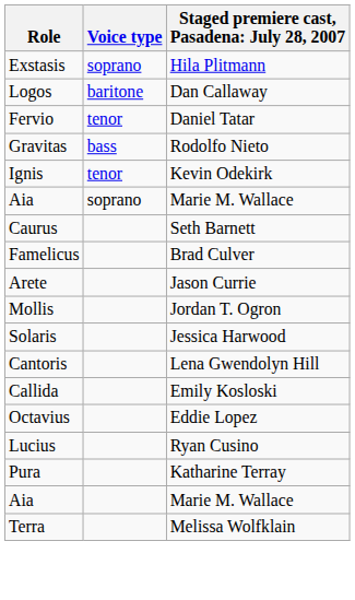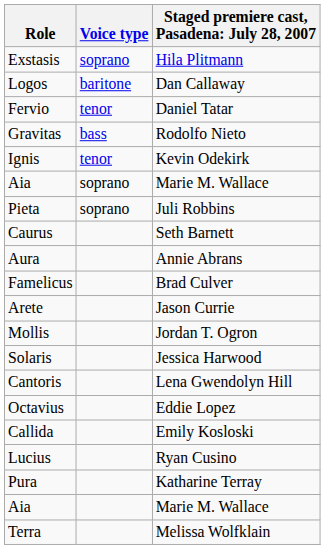+ row: Pieta | soprano | Juli Robbins
+ row: Aura | Annie Abrans
rows swapped: Callida <-> Octavius
